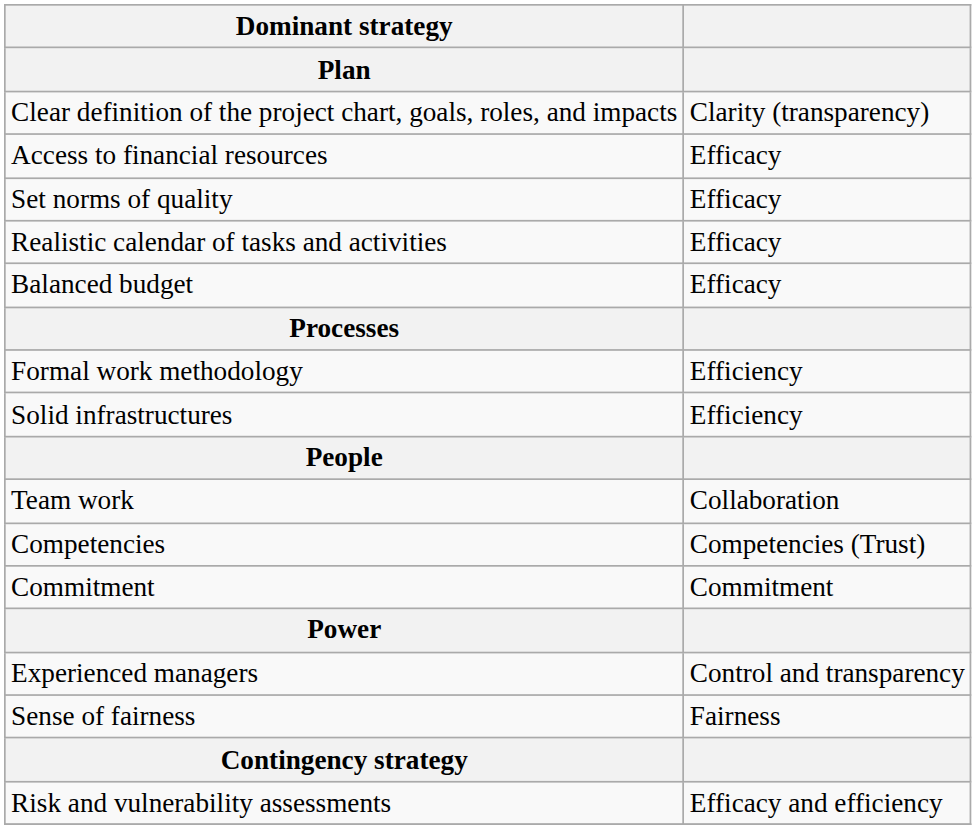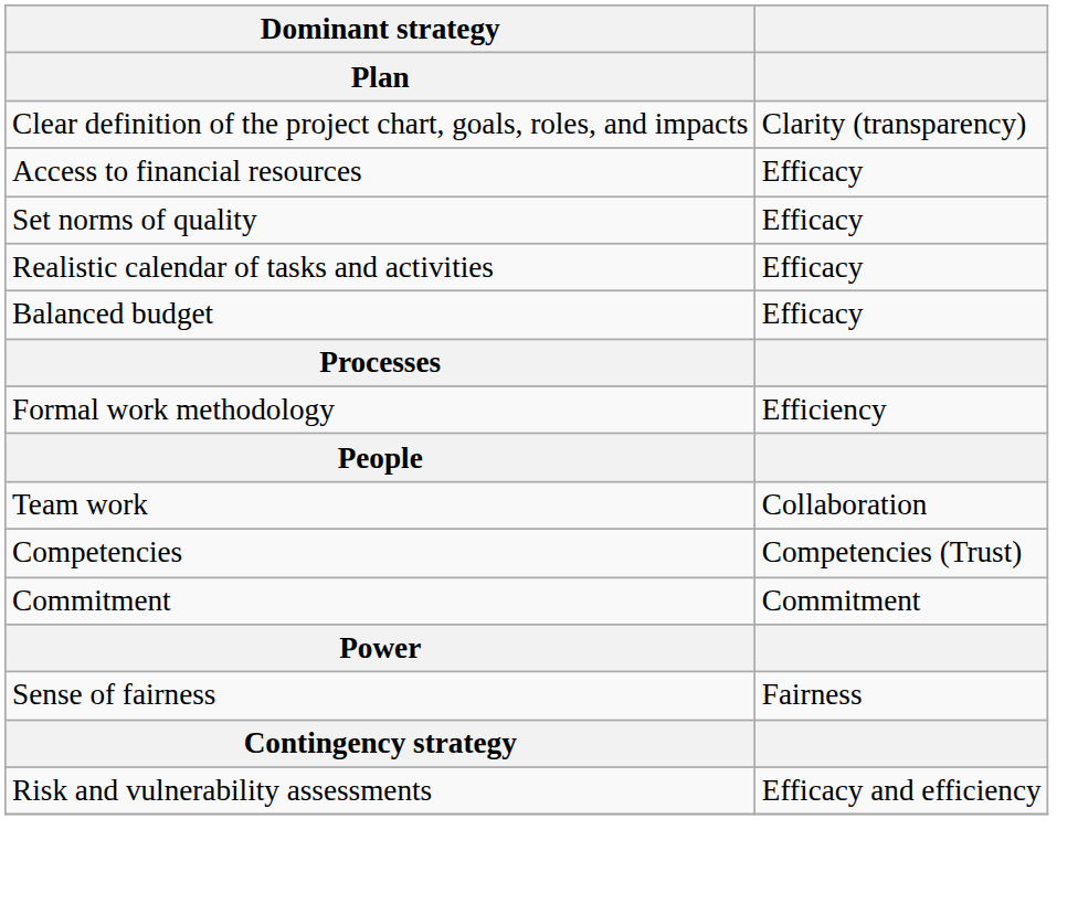- row: Solid infrastructures | Efficiency
- row: Experienced managers | Control and transparency
